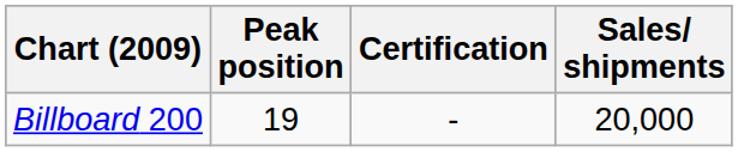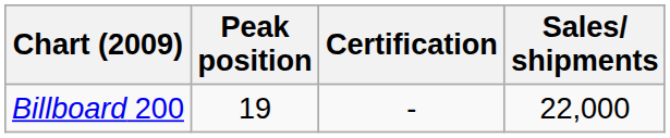Billboard 200 | Sales/ shipments: 20,000 -> 22,000
